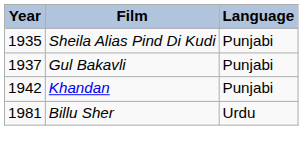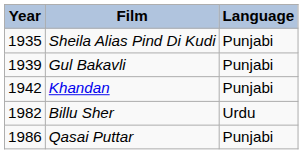Gul Bakavli | Year: 1937 -> 1939
Billu Sher | Year: 1981 -> 1982
+ row: 1986 | Qasai Puttar | Punjabi
